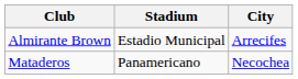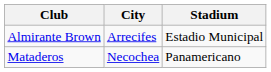columns swapped: City <-> Stadium
